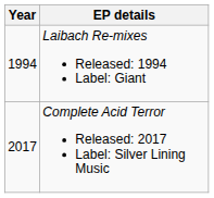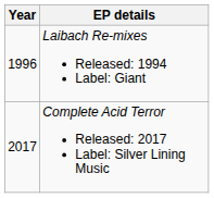Laibach Re-mixes Released: 1994 Label: Giant | Year: 1994 -> 1996
